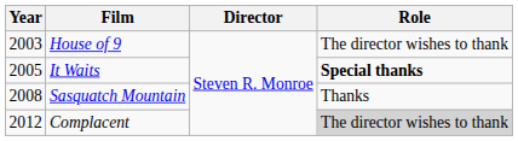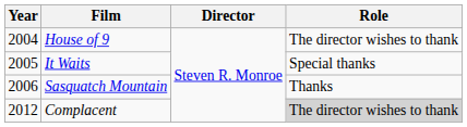House of 9 | Year: 2003 -> 2004
It Waits | Role: bold -> normal
Sasquatch Mountain | Year: 2008 -> 2006
